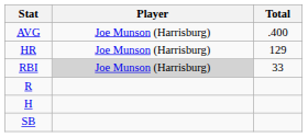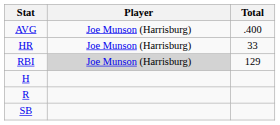HR | Total: 129 -> 33
RBI | Total: 33 -> 129
rows swapped: R <-> H
